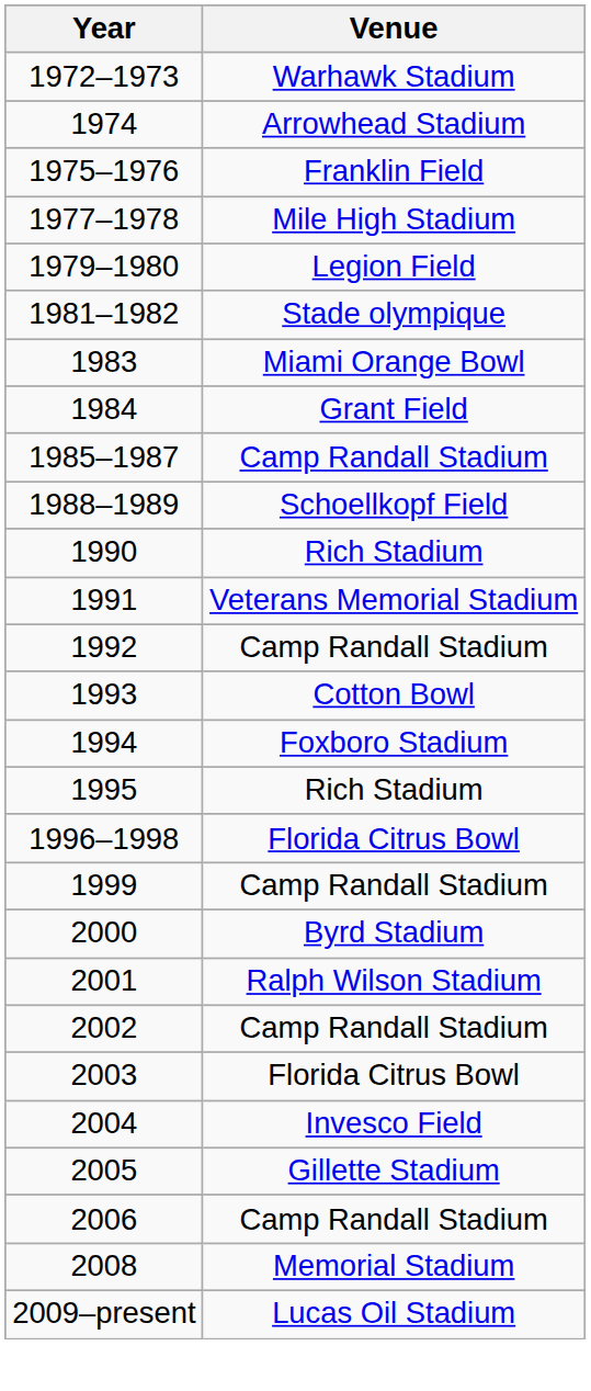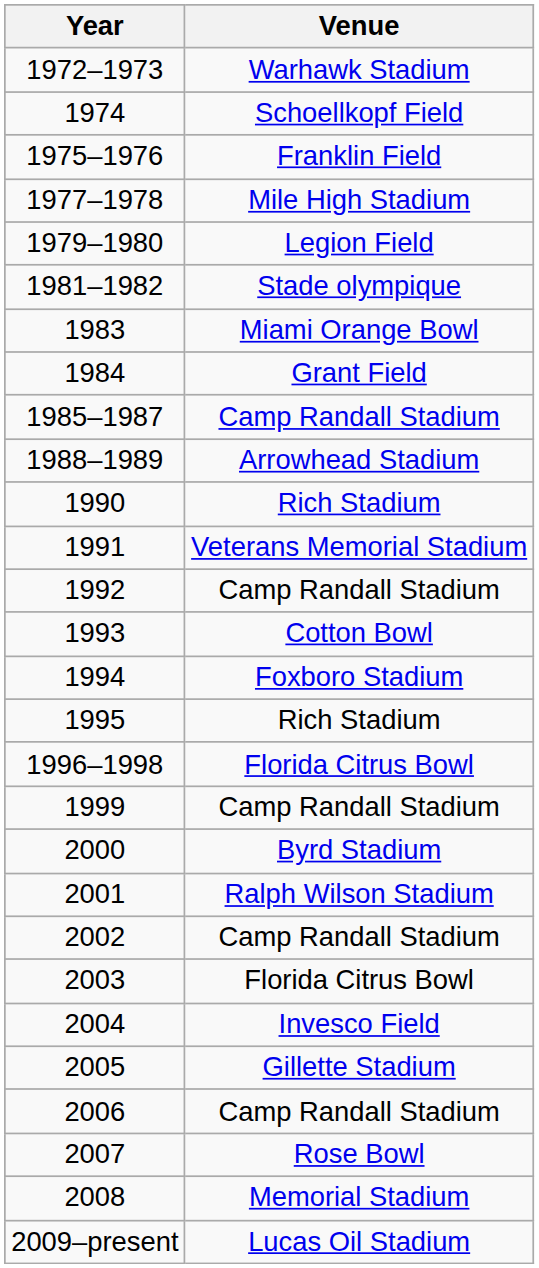1974 | Venue: Arrowhead Stadium -> Schoellkopf Field
1988–1989 | Venue: Schoellkopf Field -> Arrowhead Stadium
+ row: 2007 | Rose Bowl
